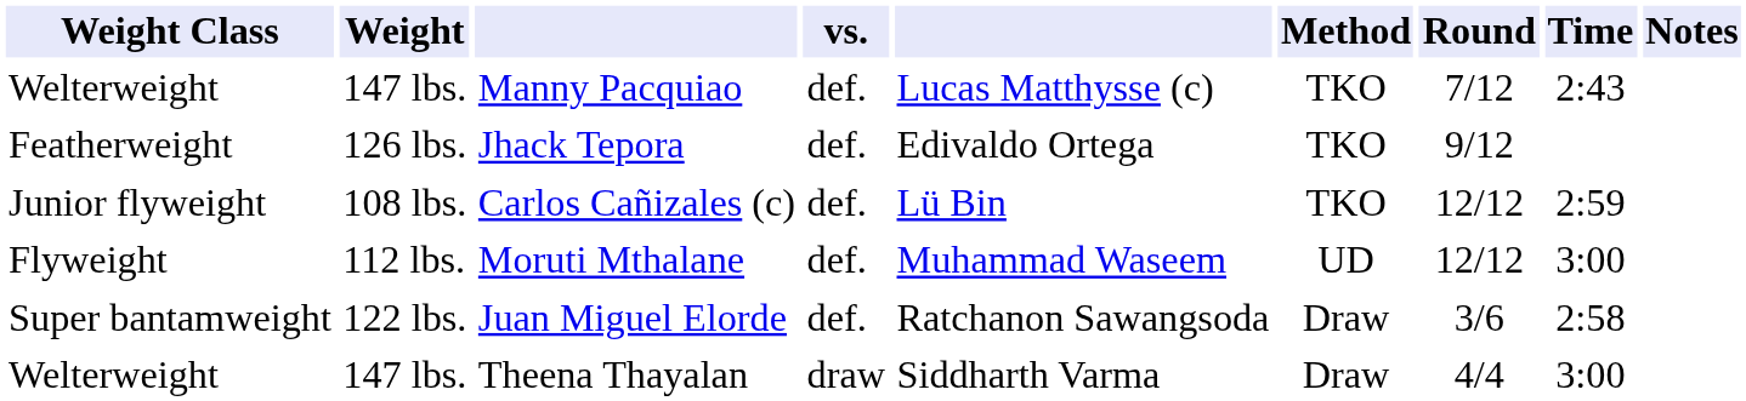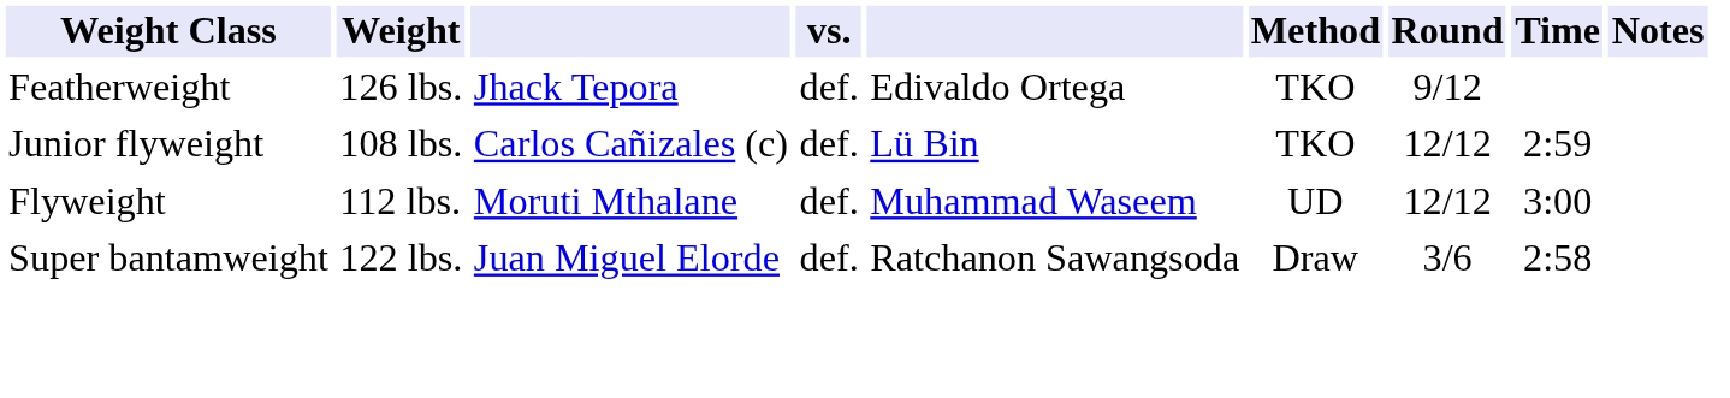- row: Welterweight | 147 lbs. | Manny Pacquiao | def. | Lucas Matthysse (c) | TKO | 7/12 | 2:43
- row: Welterweight | 147 lbs. | Theena Thayalan | draw | Siddharth Varma | Draw | 4/4 | 3:00
